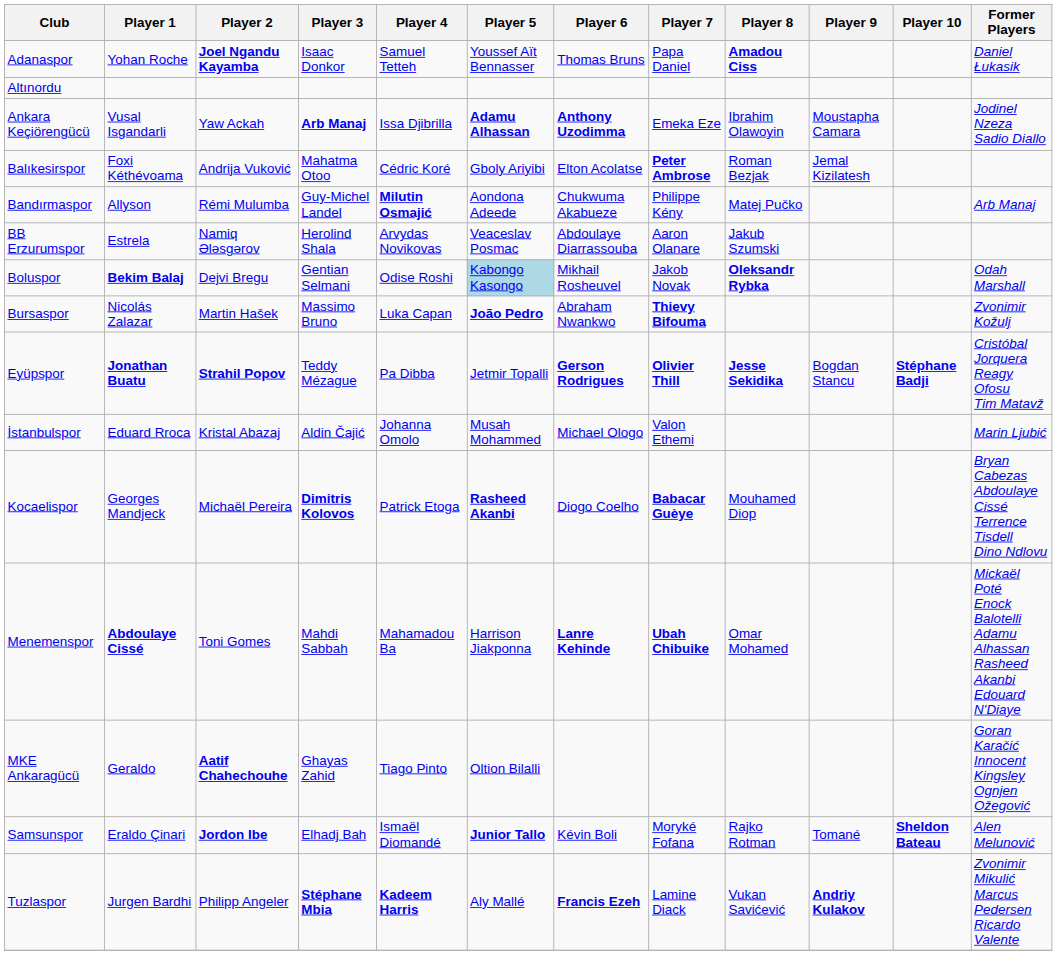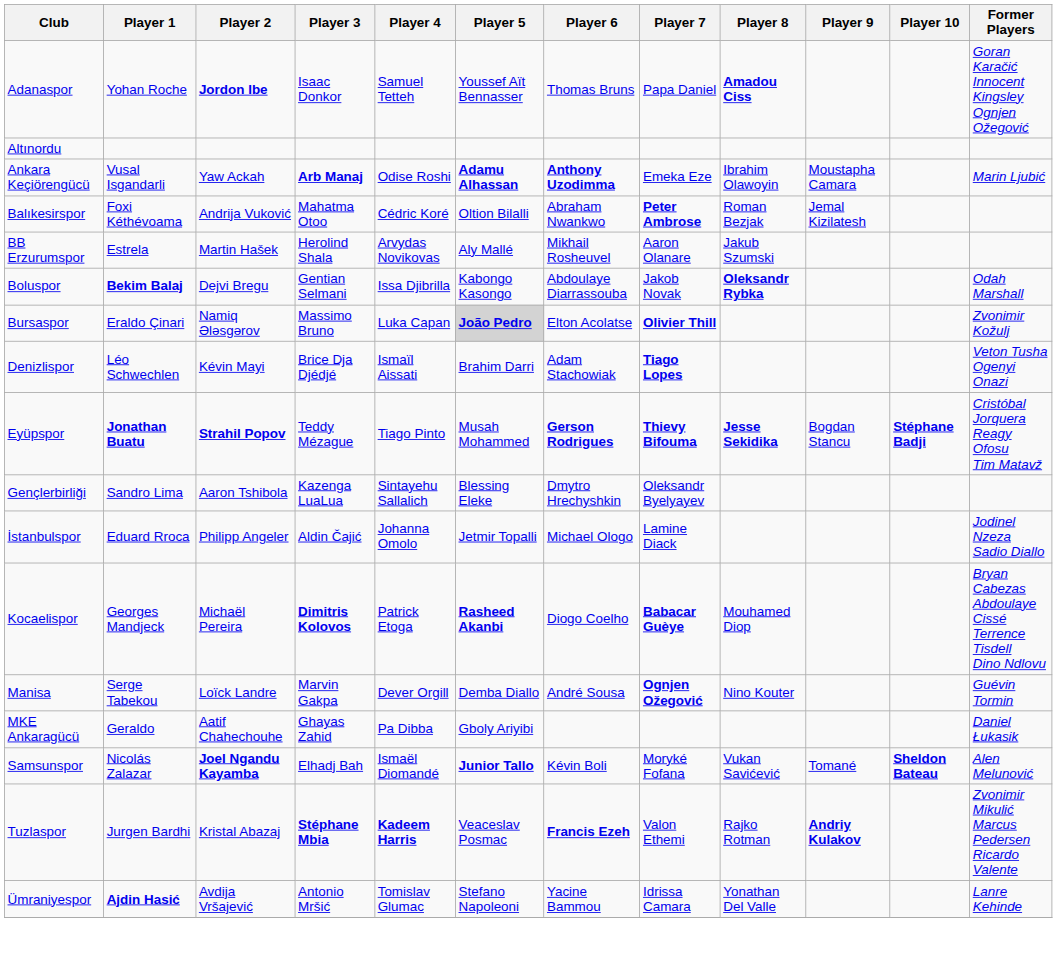Adanaspor | Player 2: Joel Ngandu Kayamba -> Jordon Ibe
Adanaspor | Former Players: Daniel Łukasik -> Goran Karačić Innocent Kingsley Ognjen Ožegović
Ankara Keçiörengücü | Player 4: Issa Djibrilla -> Odise Roshi
Ankara Keçiörengücü | Former Players: Jodinel Nzeza Sadio Diallo -> Marin Ljubić
Balıkesirspor | Player 5: Gboly Ariyibi -> Oltion Bilalli
Balıkesirspor | Player 6: Elton Acolatse -> Abraham Nwankwo
- row: Bandırmaspor | Allyson | Rémi Mulumba | Guy-Michel Landel | Milutin Osmajić | Aondona Adeede | Chukwuma Akabueze | Philippe Kény | Matej Pučko | Arb Manaj
BB Erzurumspor | Player 2: Namiq Ələsgərov -> Martin Hašek
BB Erzurumspor | Player 5: Veaceslav Posmac -> Aly Mallé
BB Erzurumspor | Player 6: Abdoulaye Diarrassouba -> Mikhail Rosheuvel
Boluspor | Player 4: Odise Roshi -> Issa Djibrilla
Boluspor | Player 5: lightblue background -> no background
Boluspor | Player 6: Mikhail Rosheuvel -> Abdoulaye Diarrassouba
Bursaspor | Player 1: Nicolás Zalazar -> Eraldo Çinari
Bursaspor | Player 2: Martin Hašek -> Namiq Ələsgərov
Bursaspor | Player 5: no background -> lightgrey background
Bursaspor | Player 6: Abraham Nwankwo -> Elton Acolatse
Bursaspor | Player 7: Thievy Bifouma -> Olivier Thill
+ row: Denizlispor | Léo Schwechlen | Kévin Mayi | Brice Dja Djédjé | Ismaïl Aissati | Brahim Darri | Adam Stachowiak | Tiago Lopes | Veton Tusha Ogenyi Onazi
Eyüpspor | Player 4: Pa Dibba -> Tiago Pinto
Eyüpspor | Player 5: Jetmir Topalli -> Musah Mohammed
Eyüpspor | Player 7: Olivier Thill -> Thievy Bifouma
+ row: Gençlerbirliği | Sandro Lima | Aaron Tshibola | Kazenga LuaLua | Sintayehu Sallalich | Blessing Eleke | Dmytro Hrechyshkin | Oleksandr Byelyayev
İstanbulspor | Player 2: Kristal Abazaj -> Philipp Angeler
İstanbulspor | Player 5: Musah Mohammed -> Jetmir Topalli
İstanbulspor | Player 7: Valon Ethemi -> Lamine Diack
İstanbulspor | Former Players: Marin Ljubić -> Jodinel Nzeza Sadio Diallo
+ row: Manisa | Serge Tabekou | Loïck Landre | Marvin Gakpa | Dever Orgill | Demba Diallo | André Sousa | Ognjen Ožegović | Nino Kouter | Guévin Tormin
- row: Menemenspor | Abdoulaye Cissé | Toni Gomes | Mahdi Sabbah | Mahamadou Ba | Harrison Jiakponna | Lanre Kehinde | Ubah Chibuike | Omar Mohamed | Mickaël Poté Enock Balotelli Adamu Alhassan Rasheed Akanbi Edouard N'Diaye
MKE Ankaragücü | Player 2: bold -> normal
MKE Ankaragücü | Player 4: Tiago Pinto -> Pa Dibba
MKE Ankaragücü | Player 5: Oltion Bilalli -> Gboly Ariyibi
MKE Ankaragücü | Former Players: Goran Karačić Innocent Kingsley Ognjen Ožegović -> Daniel Łukasik
Samsunspor | Player 1: Eraldo Çinari -> Nicolás Zalazar
Samsunspor | Player 2: Jordon Ibe -> Joel Ngandu Kayamba
Samsunspor | Player 8: Rajko Rotman -> Vukan Savićević
Tuzlaspor | Player 2: Philipp Angeler -> Kristal Abazaj
Tuzlaspor | Player 5: Aly Mallé -> Veaceslav Posmac
Tuzlaspor | Player 7: Lamine Diack -> Valon Ethemi
Tuzlaspor | Player 8: Vukan Savićević -> Rajko Rotman
+ row: Ümraniyespor | Ajdin Hasić | Avdija Vršajević | Antonio Mršić | Tomislav Glumac | Stefano Napoleoni | Yacine Bammou | Idrissa Camara | Yonathan Del Valle | Lanre Kehinde
